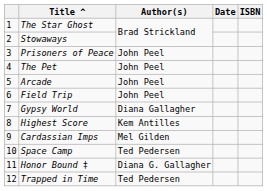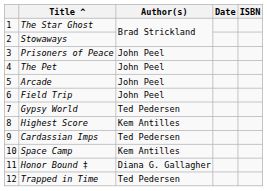Gypsy World | Author(s): Diana Gallagher -> Ted Pedersen
Cardassian Imps | Author(s): Mel Gilden -> Ted Pedersen
Space Camp | Author(s): Ted Pedersen -> Kem Antilles
